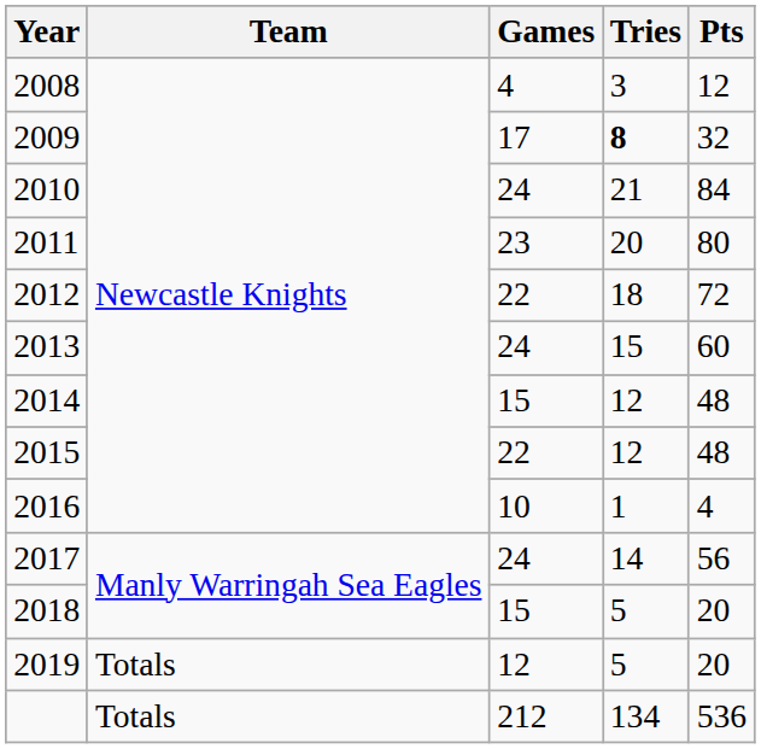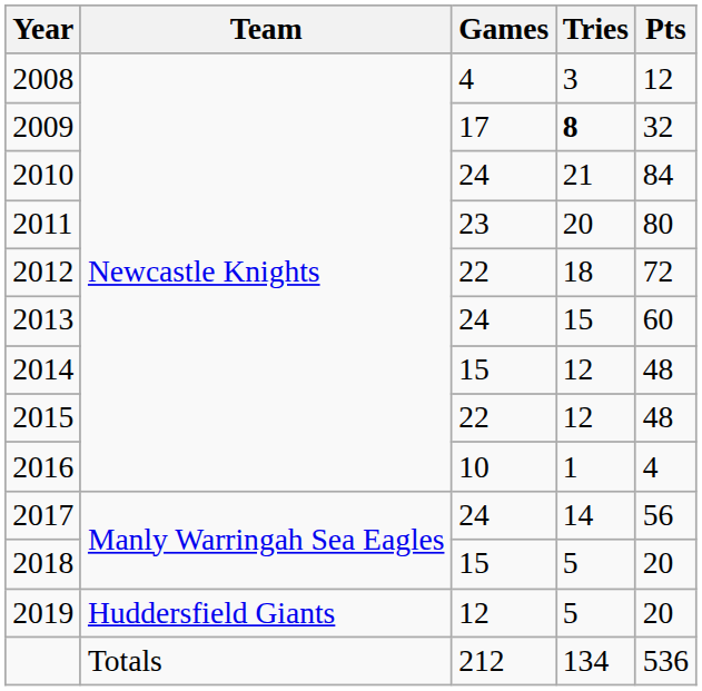2019 | Team: Totals -> Huddersfield Giants
